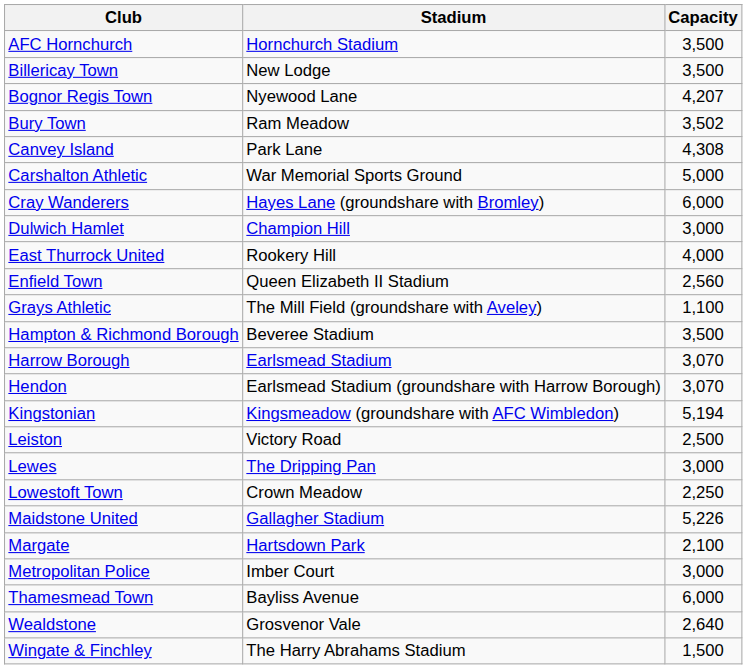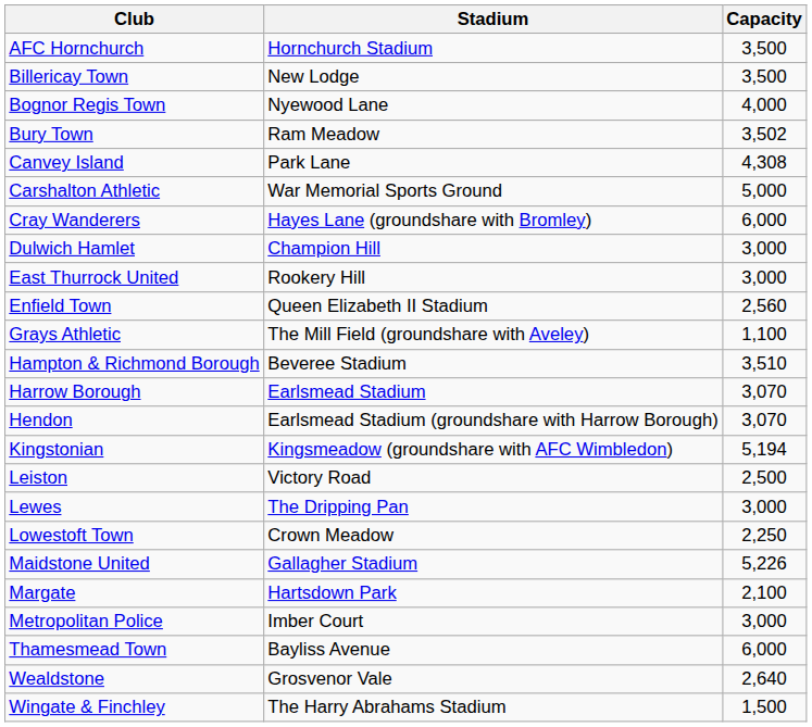Bognor Regis Town | Capacity: 4,207 -> 4,000
East Thurrock United | Capacity: 4,000 -> 3,000
Hampton & Richmond Borough | Capacity: 3,500 -> 3,510
